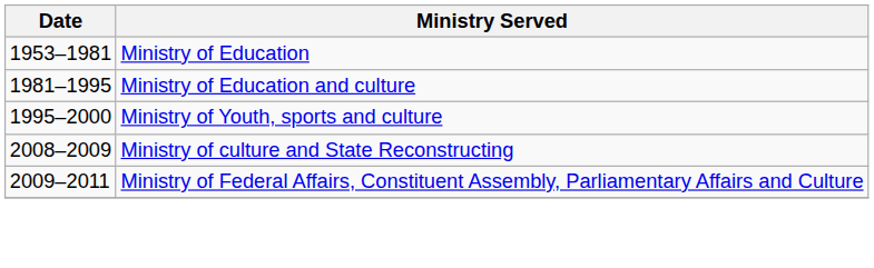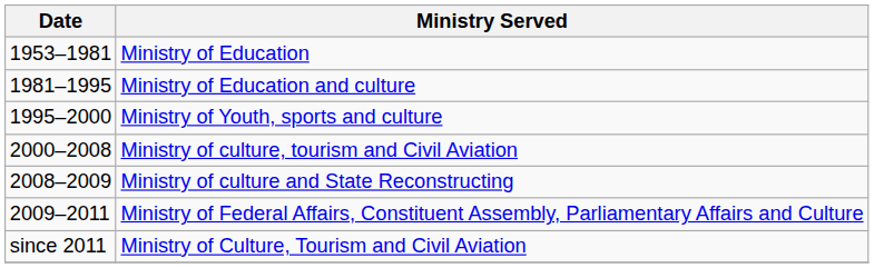+ row: 2000–2008 | Ministry of culture, tourism and Civil Aviation
+ row: since 2011 | Ministry of Culture, Tourism and Civil Aviation
